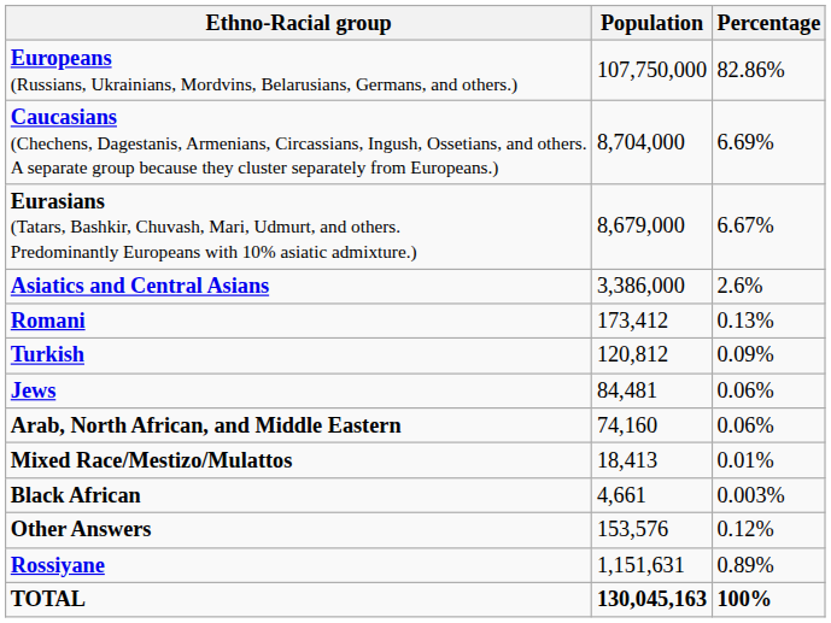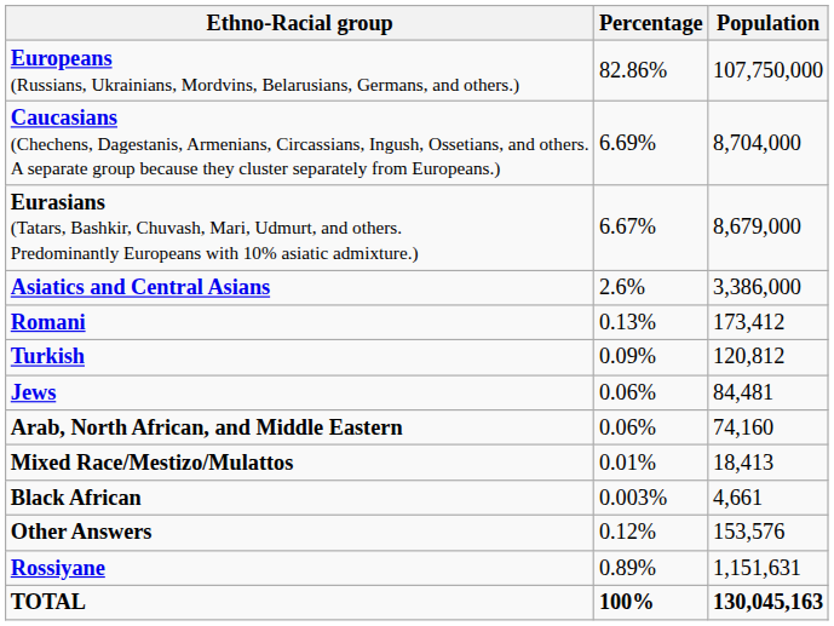columns swapped: Population <-> Percentage
